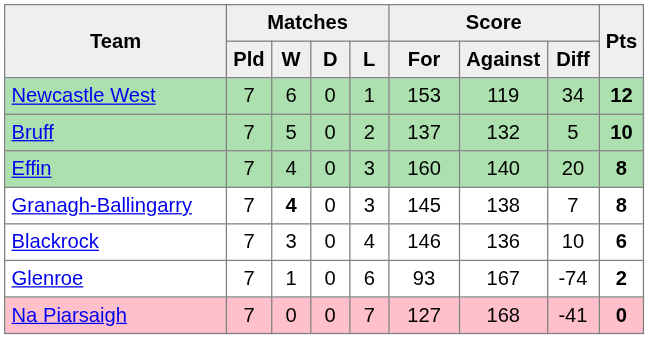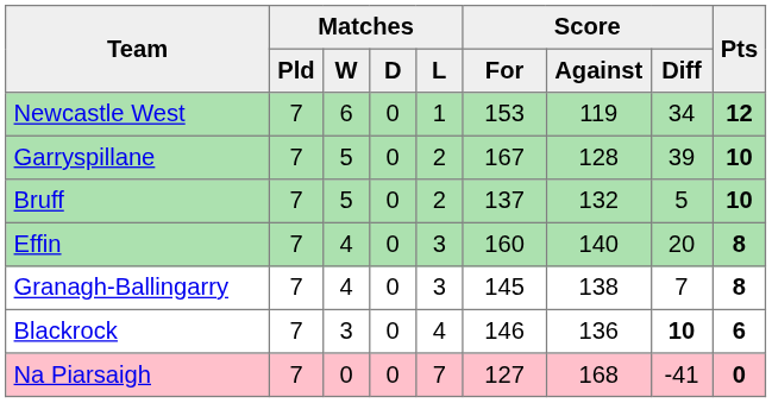+ row: Garryspillane | 7 | 5 | 0 | 2 | 167 | 128 | 39 | 10
Granagh-Ballingarry | Matches / W: bold -> normal
Blackrock | Score / Diff: normal -> bold
- row: Glenroe | 7 | 1 | 0 | 6 | 93 | 167 | -74 | 2
